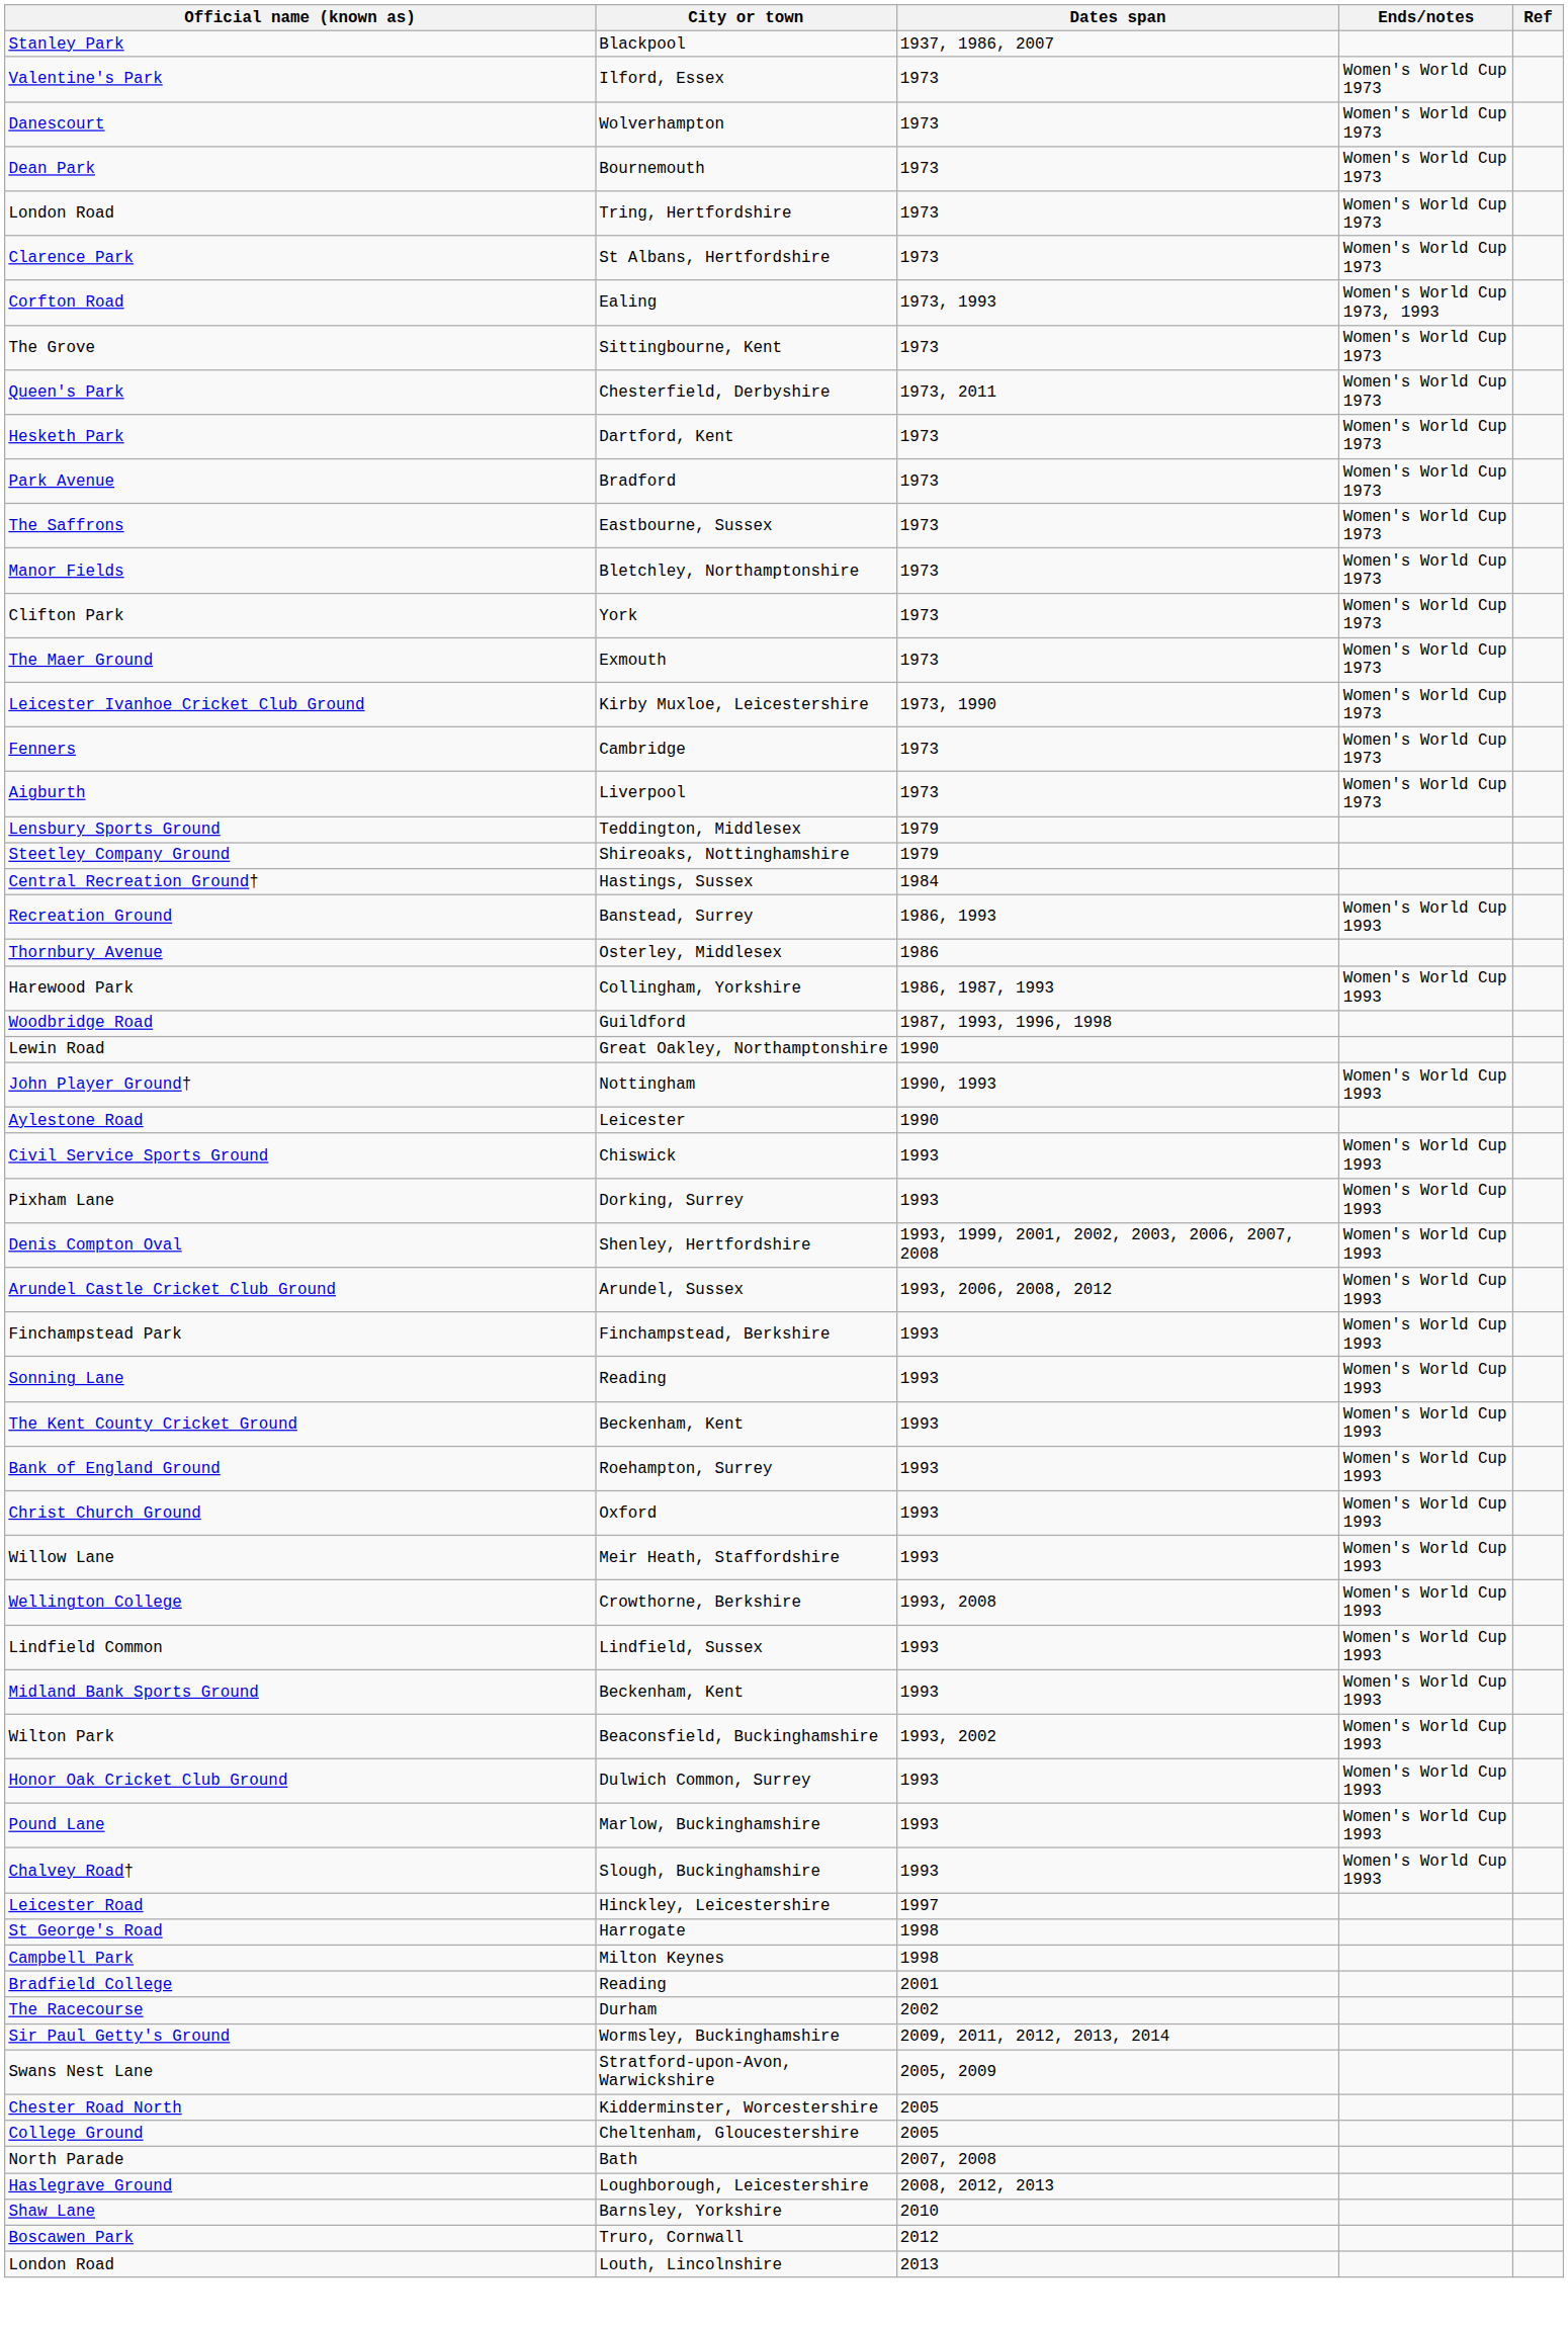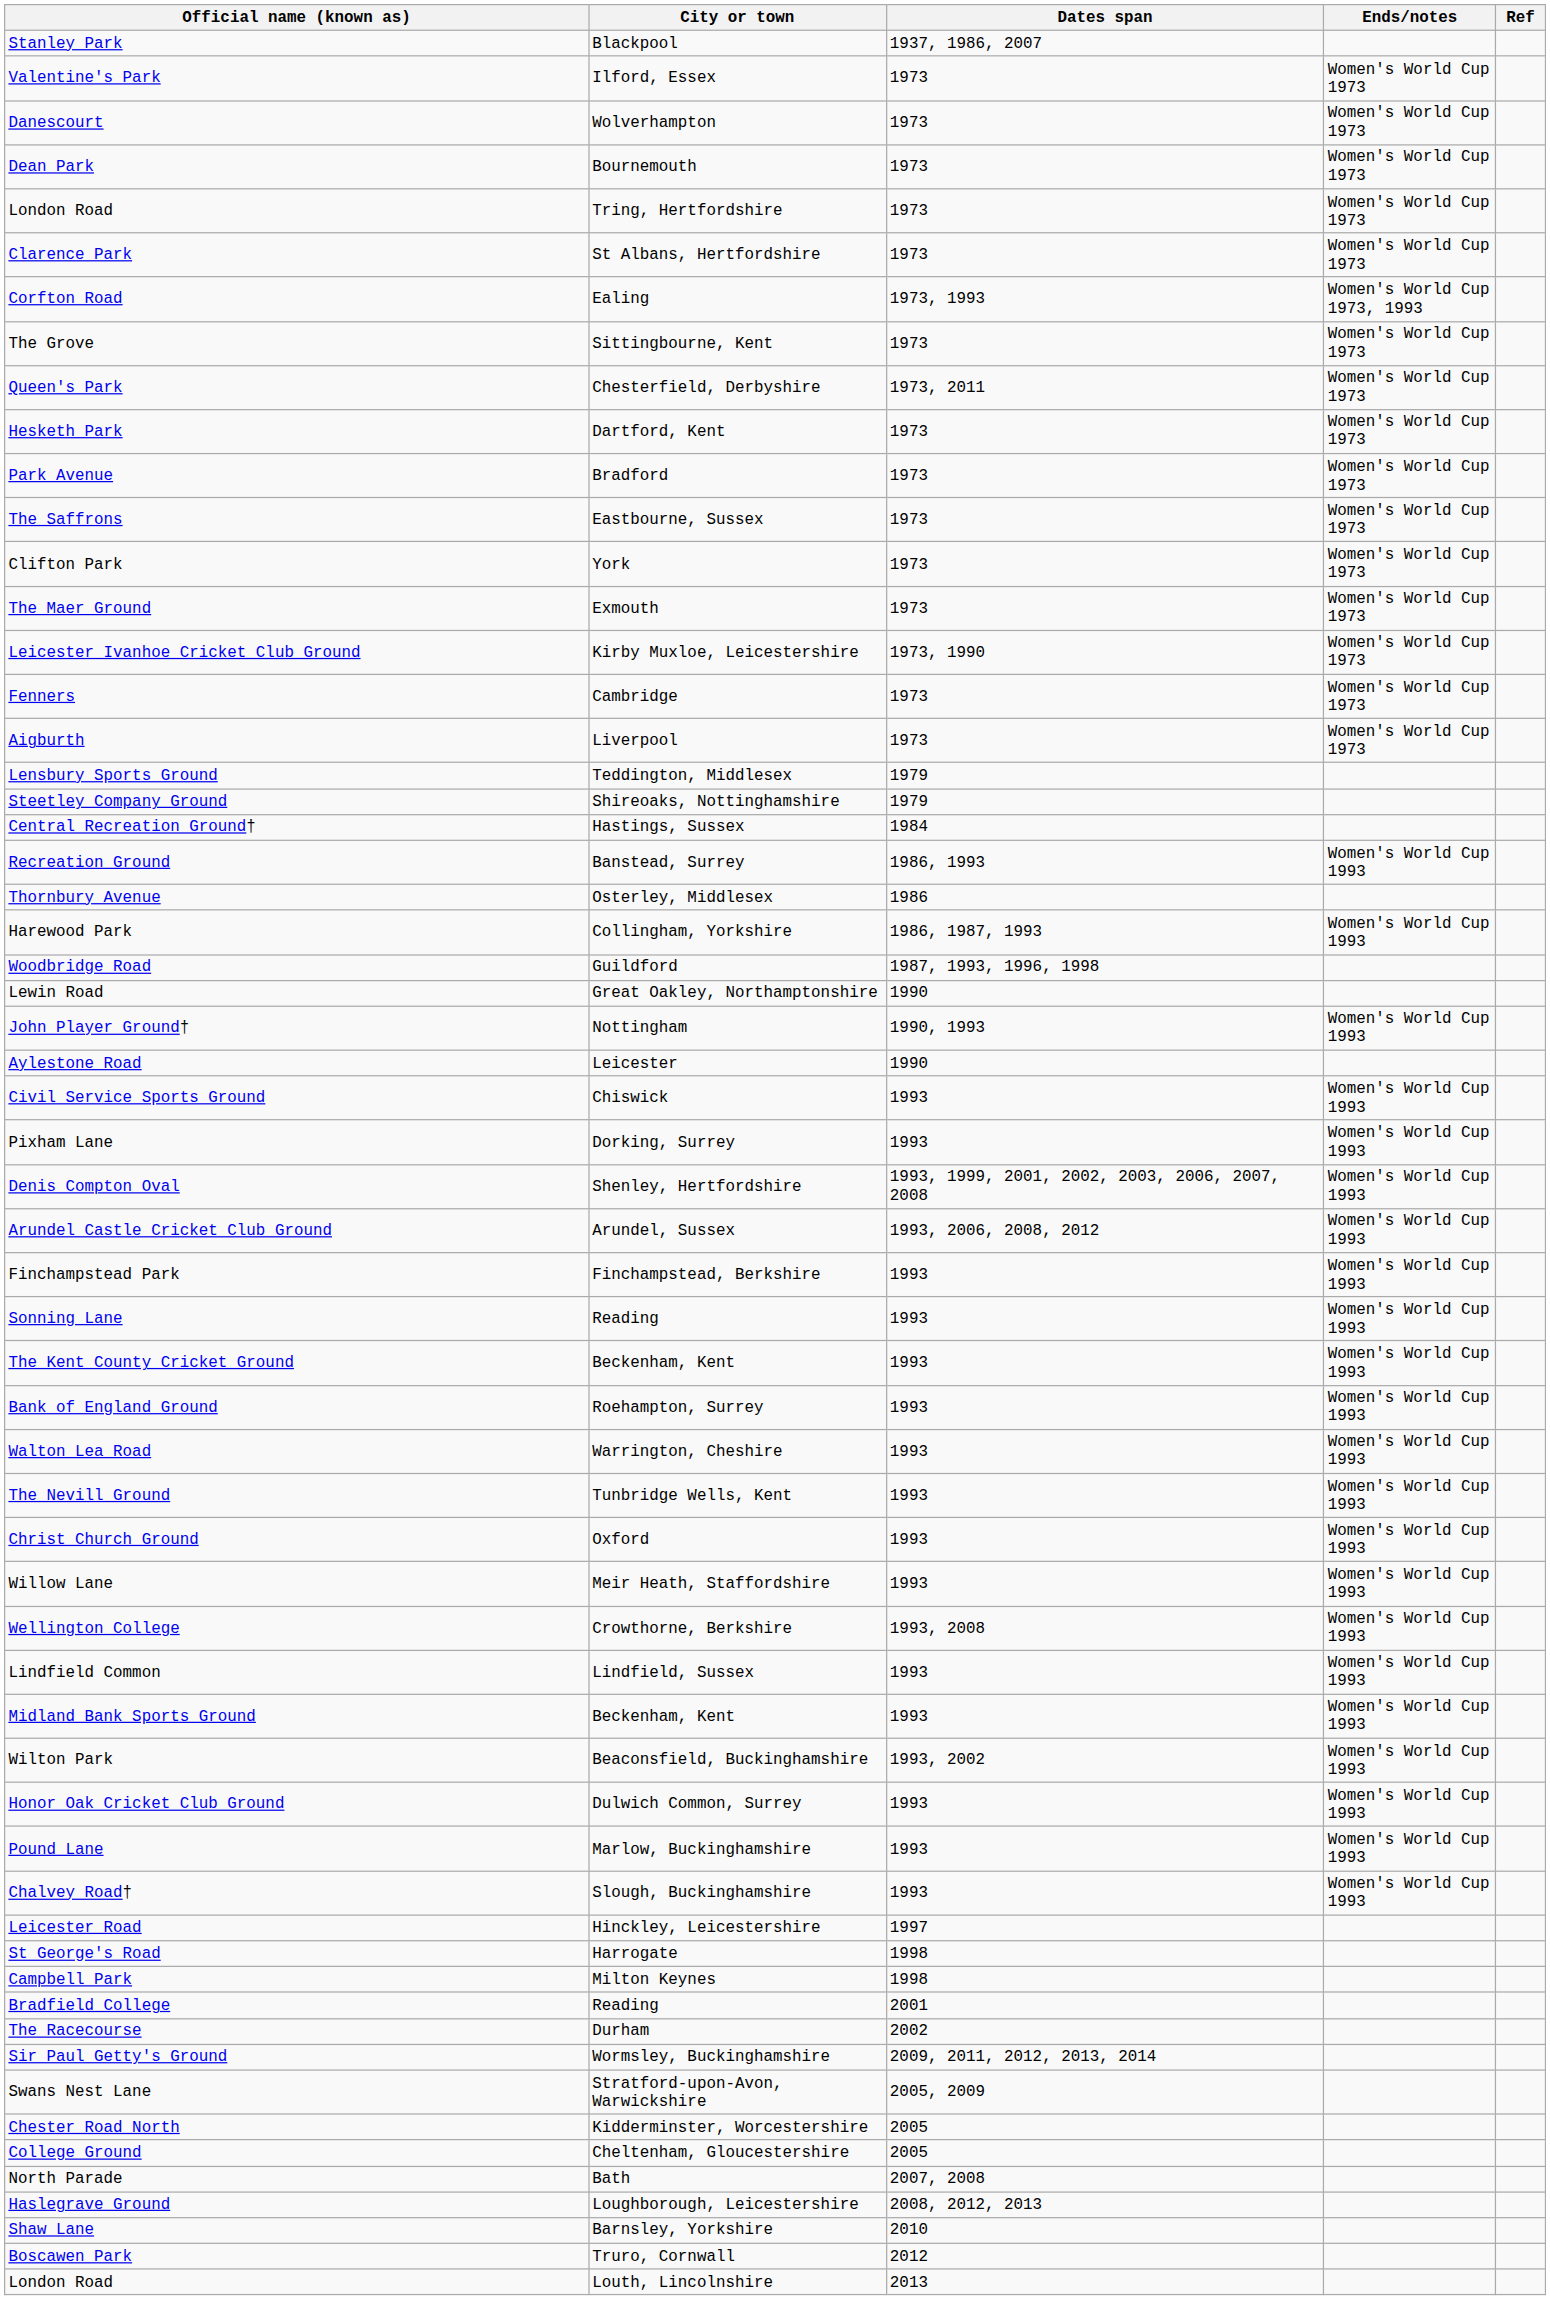- row: Manor Fields | Bletchley, Northamptonshire | 1973 | Women's World Cup 1973
+ row: Walton Lea Road | Warrington, Cheshire | 1993 | Women's World Cup 1993
+ row: The Nevill Ground | Tunbridge Wells, Kent | 1993 | Women's World Cup 1993
